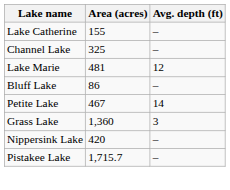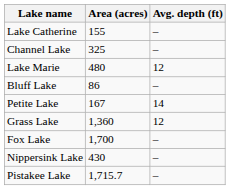Lake Marie | Area (acres): 481 -> 480
Petite Lake | Area (acres): 467 -> 167
Grass Lake | Avg. depth (ft): 3 -> 12
+ row: Fox Lake | 1,700 | –
Nippersink Lake | Area (acres): 420 -> 430
